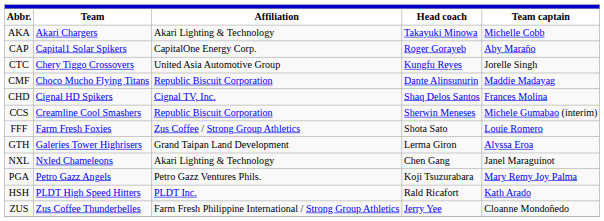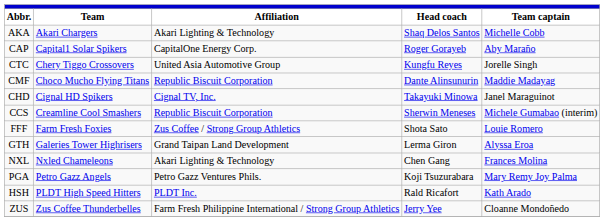AKA | Head coach: Takayuki Minowa -> Shaq Delos Santos
CHD | Head coach: Shaq Delos Santos -> Takayuki Minowa
CHD | Team captain: Frances Molina -> Janel Maraguinot
NXL | Team captain: Janel Maraguinot -> Frances Molina
